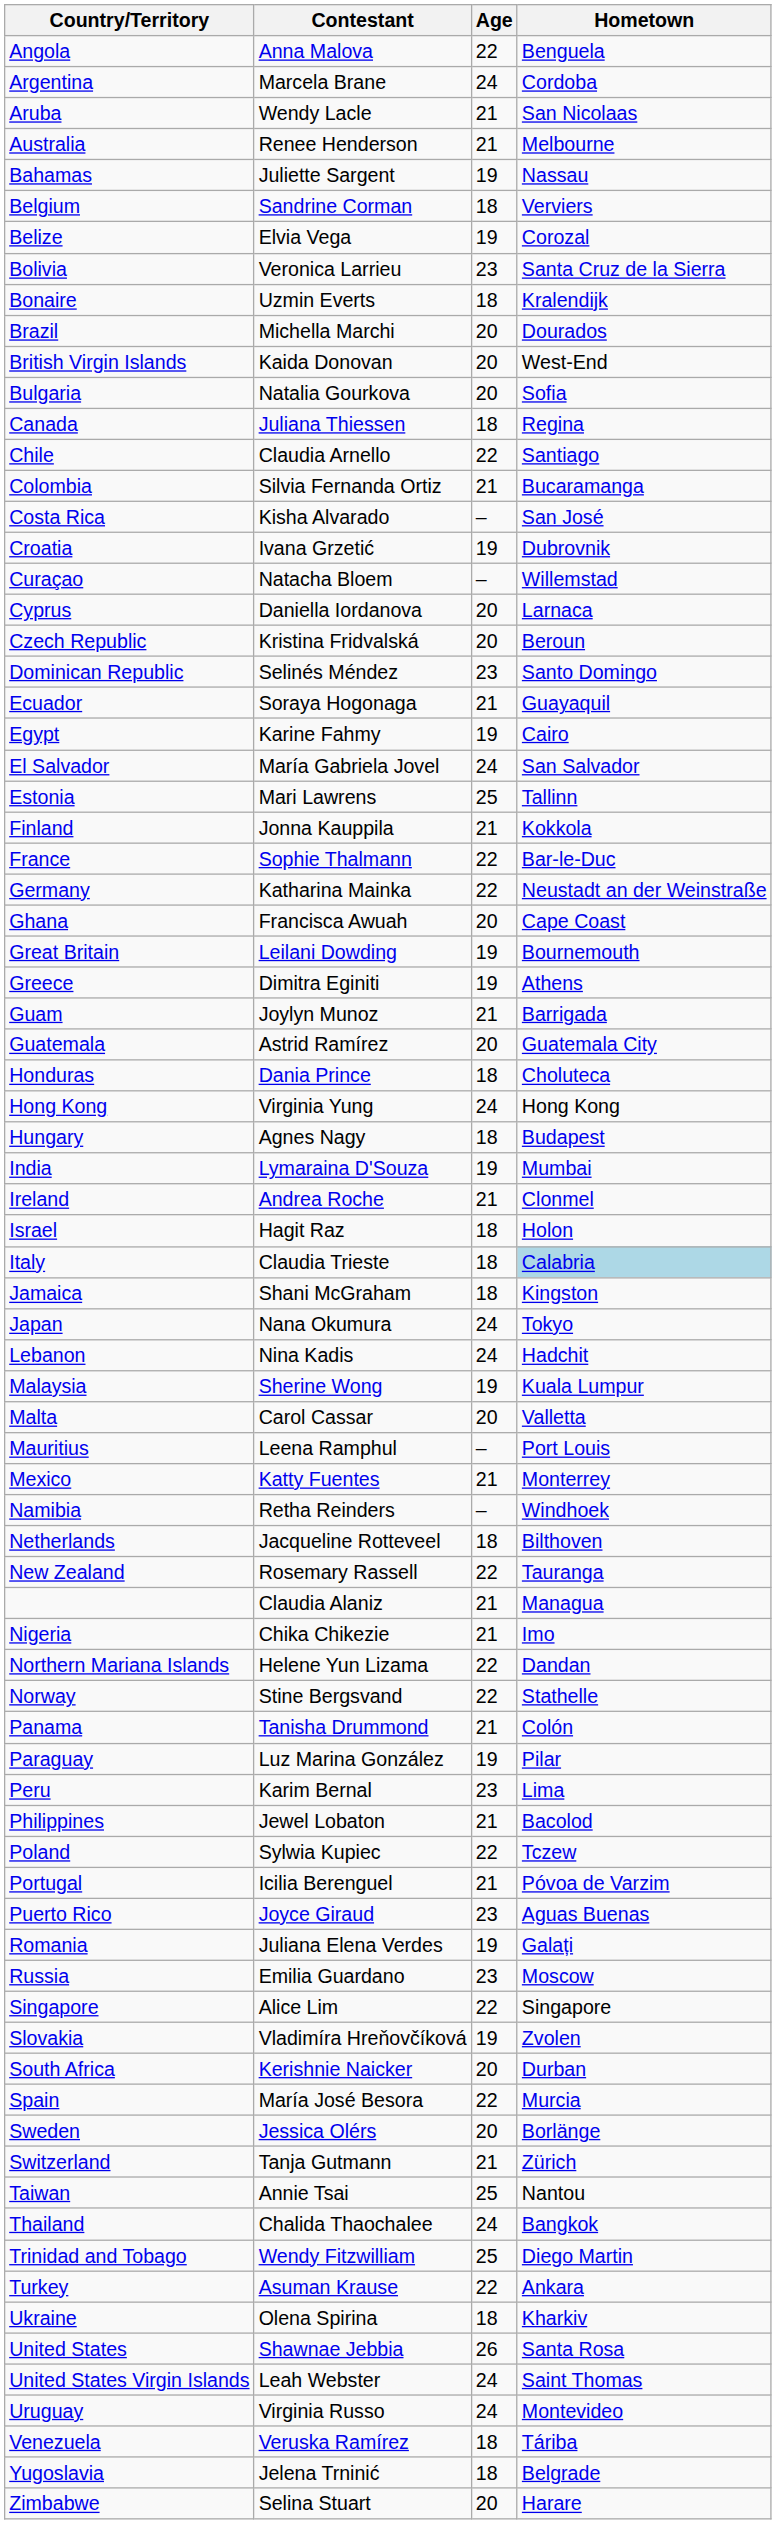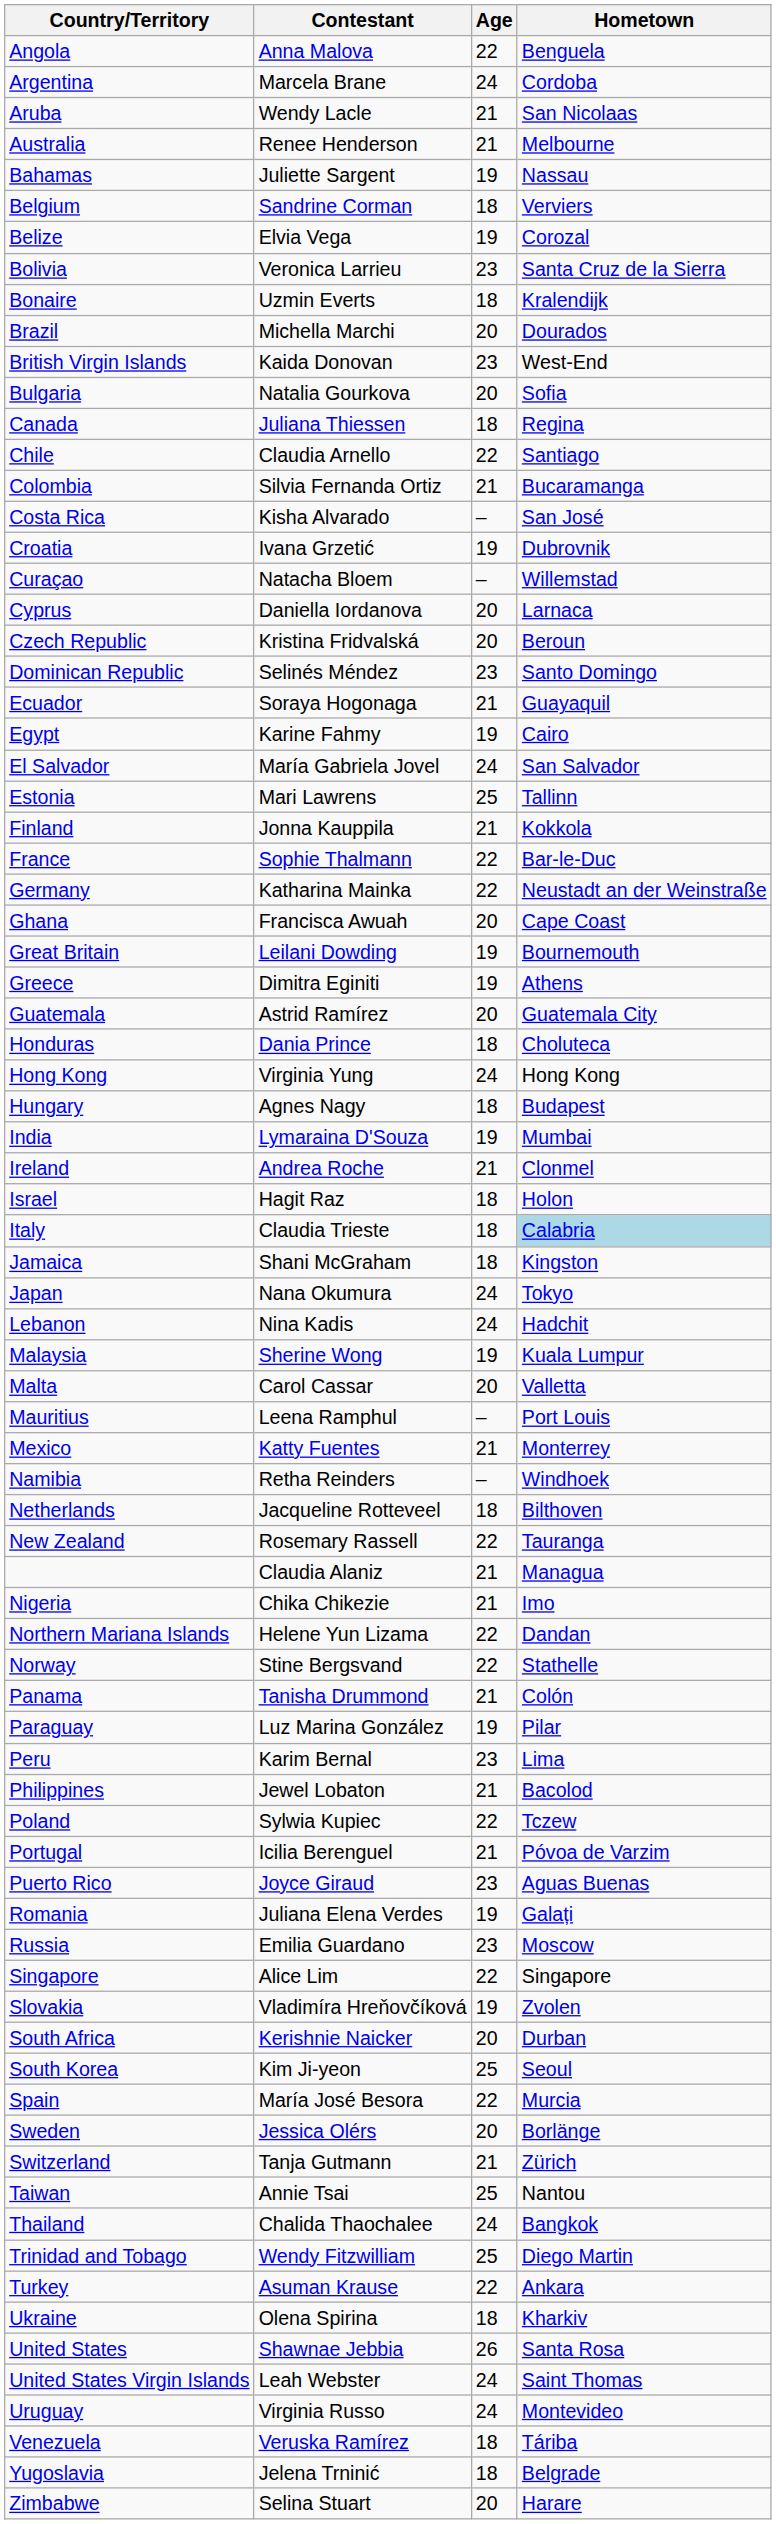British Virgin Islands | Age: 20 -> 23
- row: Guam | Joylyn Munoz | 21 | Barrigada
+ row: South Korea | Kim Ji-yeon | 25 | Seoul
